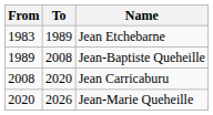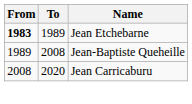Jean Etchebarne | From: normal -> bold
- row: 2020 | 2026 | Jean-Marie Queheille
